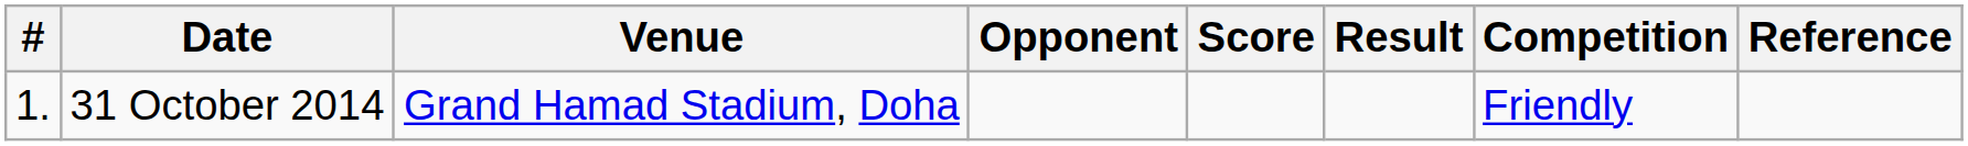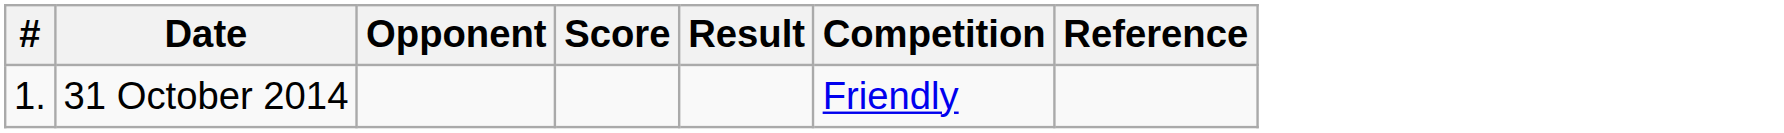- column: Venue | Grand Hamad Stadium, Doha
